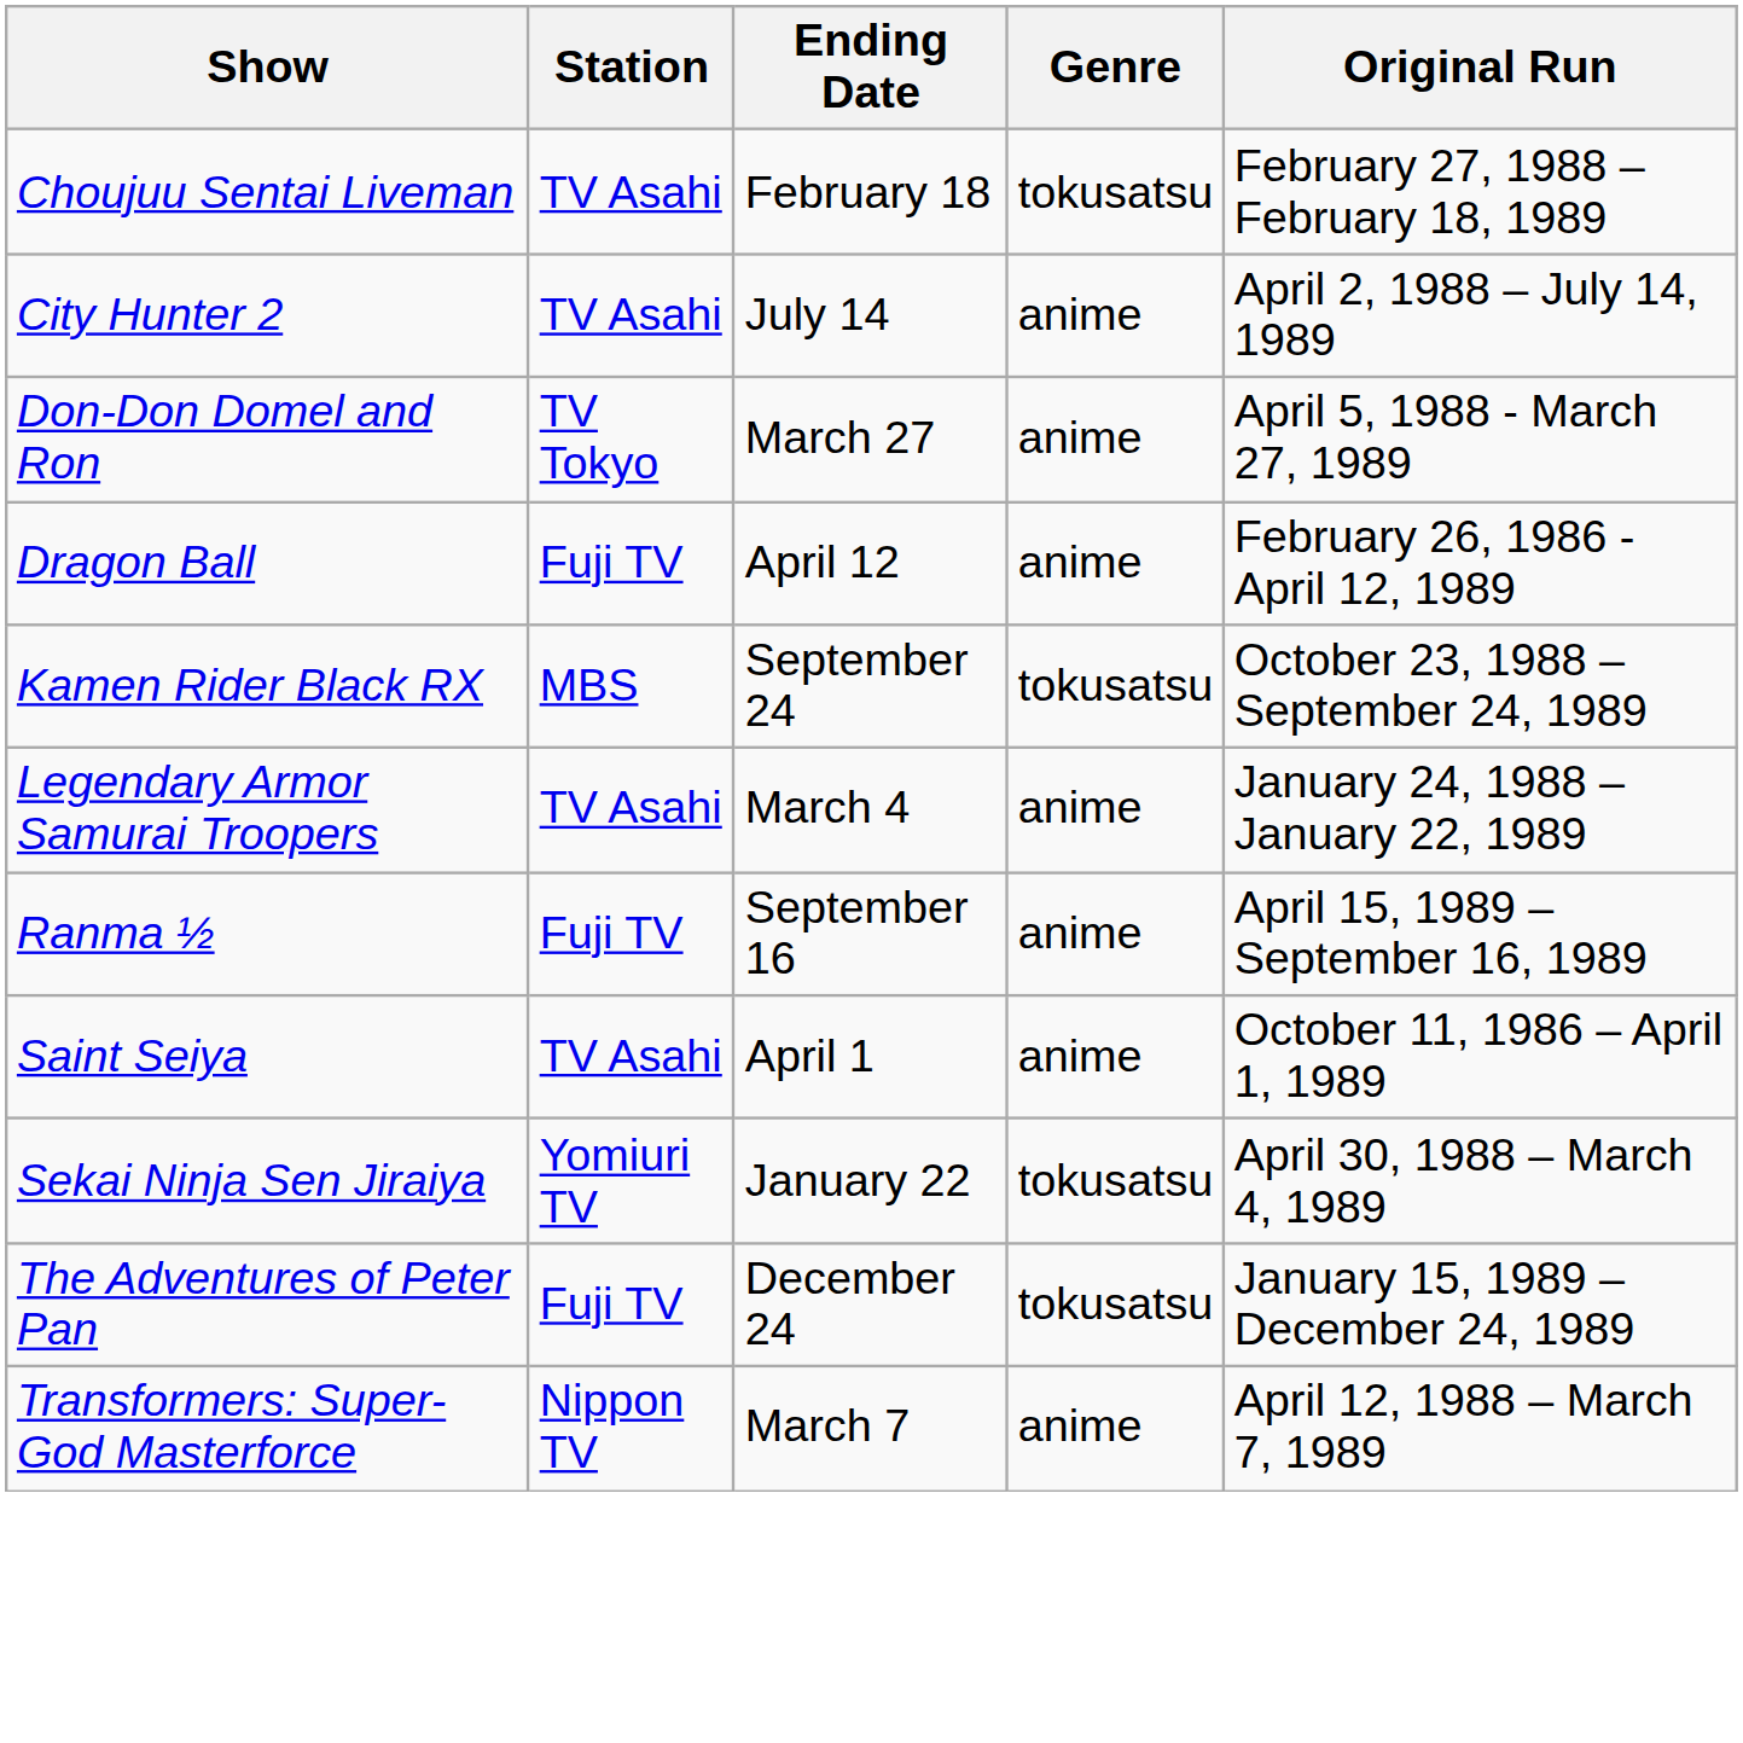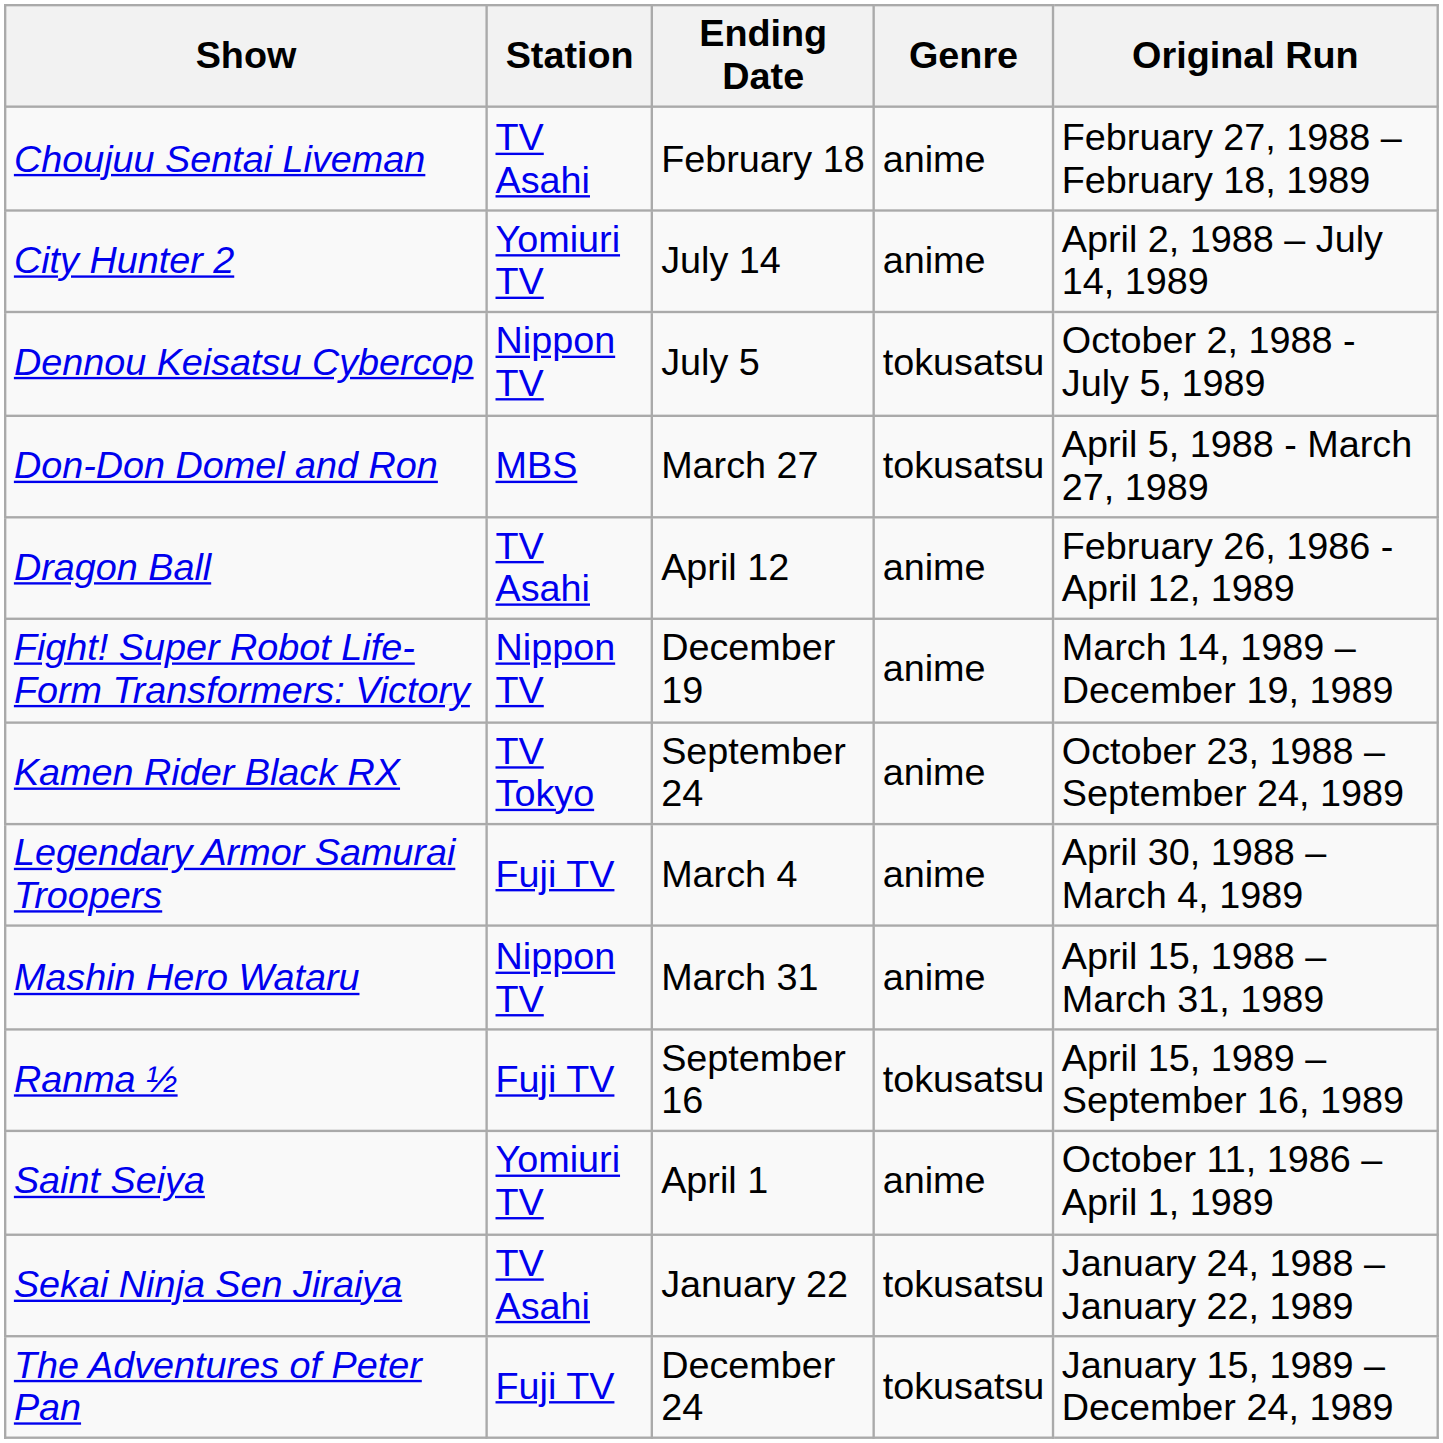Choujuu Sentai Liveman | Genre: tokusatsu -> anime
City Hunter 2 | Station: TV Asahi -> Yomiuri TV
+ row: Dennou Keisatsu Cybercop | Nippon TV | July 5 | tokusatsu | October 2, 1988 - July 5, 1989
Don-Don Domel and Ron | Station: TV Tokyo -> MBS
Don-Don Domel and Ron | Genre: anime -> tokusatsu
Dragon Ball | Station: Fuji TV -> TV Asahi
+ row: Fight! Super Robot Life-Form Transformers: Victory | Nippon TV | December 19 | anime | March 14, 1989 – December 19, 1989
Kamen Rider Black RX | Station: MBS -> TV Tokyo
Kamen Rider Black RX | Genre: tokusatsu -> anime
Legendary Armor Samurai Troopers | Station: TV Asahi -> Fuji TV
Legendary Armor Samurai Troopers | Original Run: January 24, 1988 – January 22, 1989 -> April 30, 1988 – March 4, 1989
+ row: Mashin Hero Wataru | Nippon TV | March 31 | anime | April 15, 1988 – March 31, 1989
Ranma ½ | Genre: anime -> tokusatsu
Saint Seiya | Station: TV Asahi -> Yomiuri TV
Sekai Ninja Sen Jiraiya | Station: Yomiuri TV -> TV Asahi
Sekai Ninja Sen Jiraiya | Original Run: April 30, 1988 – March 4, 1989 -> January 24, 1988 – January 22, 1989
- row: Transformers: Super-God Masterforce | Nippon TV | March 7 | anime | April 12, 1988 – March 7, 1989
